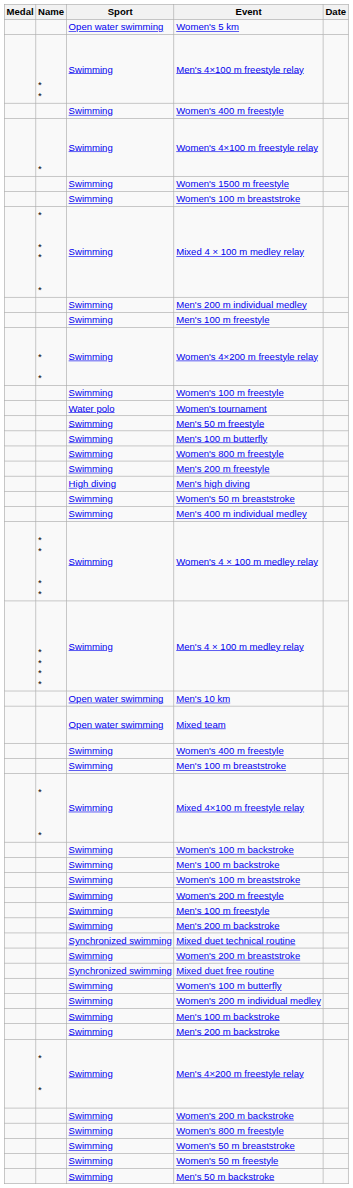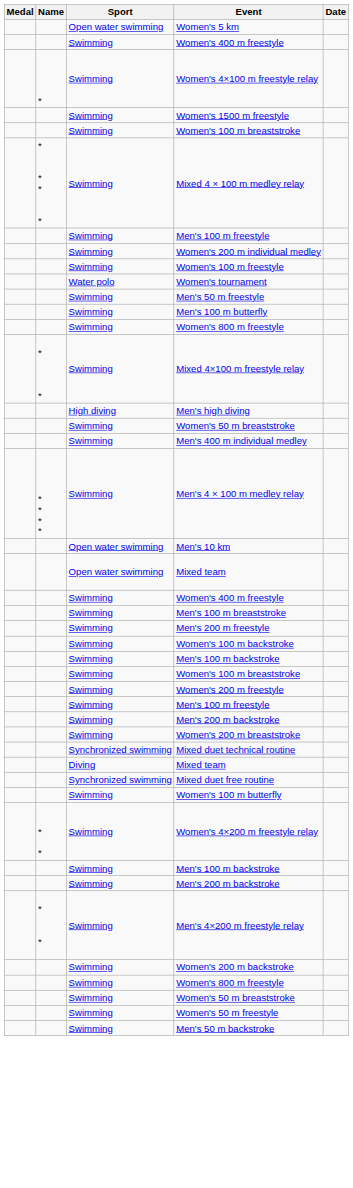- row: * * | Swimming | Men's 4×100 m freestyle relay
- row: Swimming | Men's 200 m individual medley
rows swapped: Women's 4×200 m freestyle relay <-> Women's 200 m individual medley
rows swapped: Mixed 4×100 m freestyle relay <-> Men's 200 m freestyle
- row: * * * * | Swimming | Women's 4 × 100 m medley relay
rows swapped: Women's 200 m breaststroke <-> Mixed duet technical routine
+ row: Diving | Mixed team
